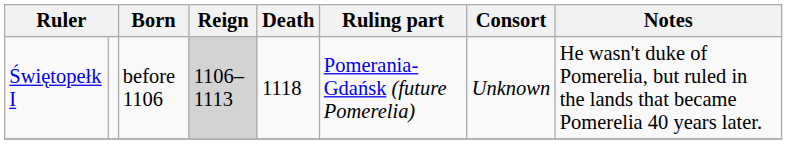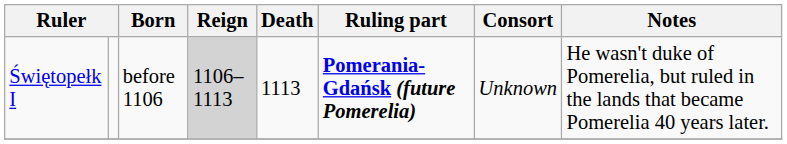Świętopełk I | Death: 1118 -> 1113
Świętopełk I | Ruling part: normal -> bold
